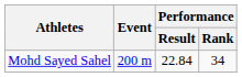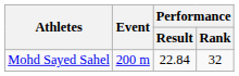Mohd Sayed Sahel | Performance / Rank: 34 -> 32
